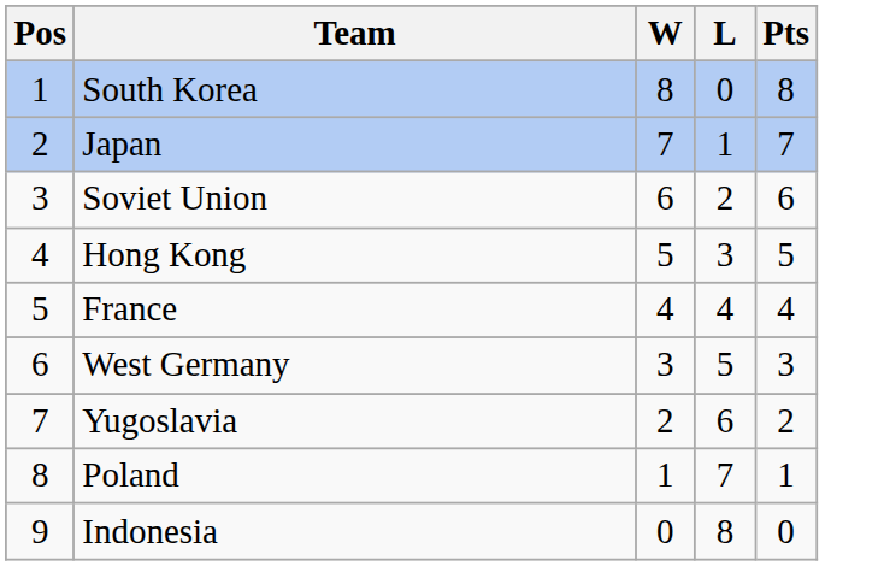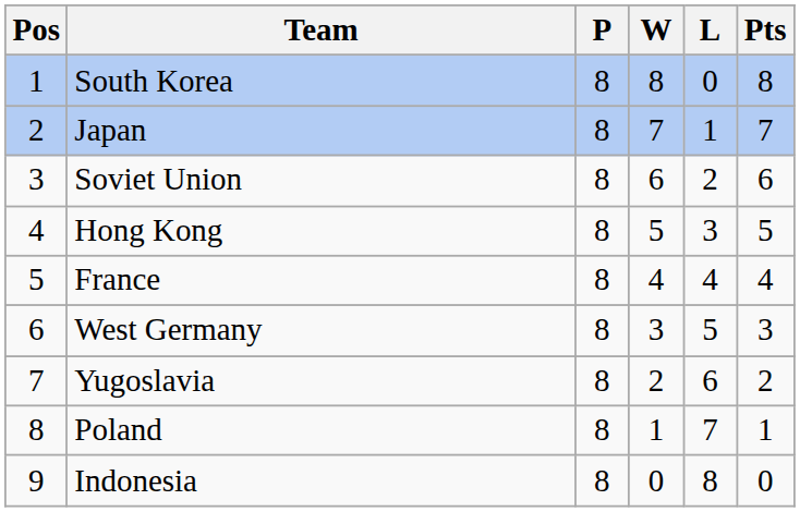+ column: P | 8 | 8 | 8 | 8 | 8 | 8 | 8 | 8 | 8
